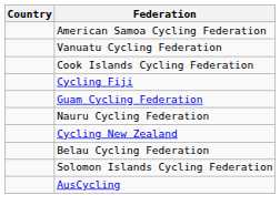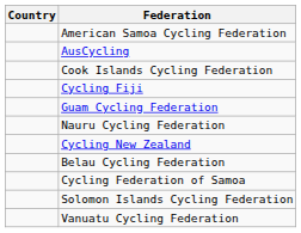rows swapped: AusCycling <-> Vanuatu Cycling Federation
+ row: Cycling Federation of Samoa
